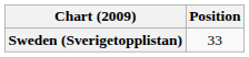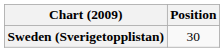Sweden (Sverigetopplistan) | Position: 33 -> 30
